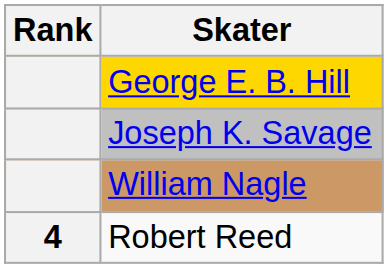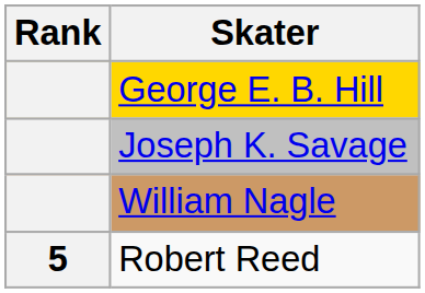Robert Reed | Rank: 4 -> 5
